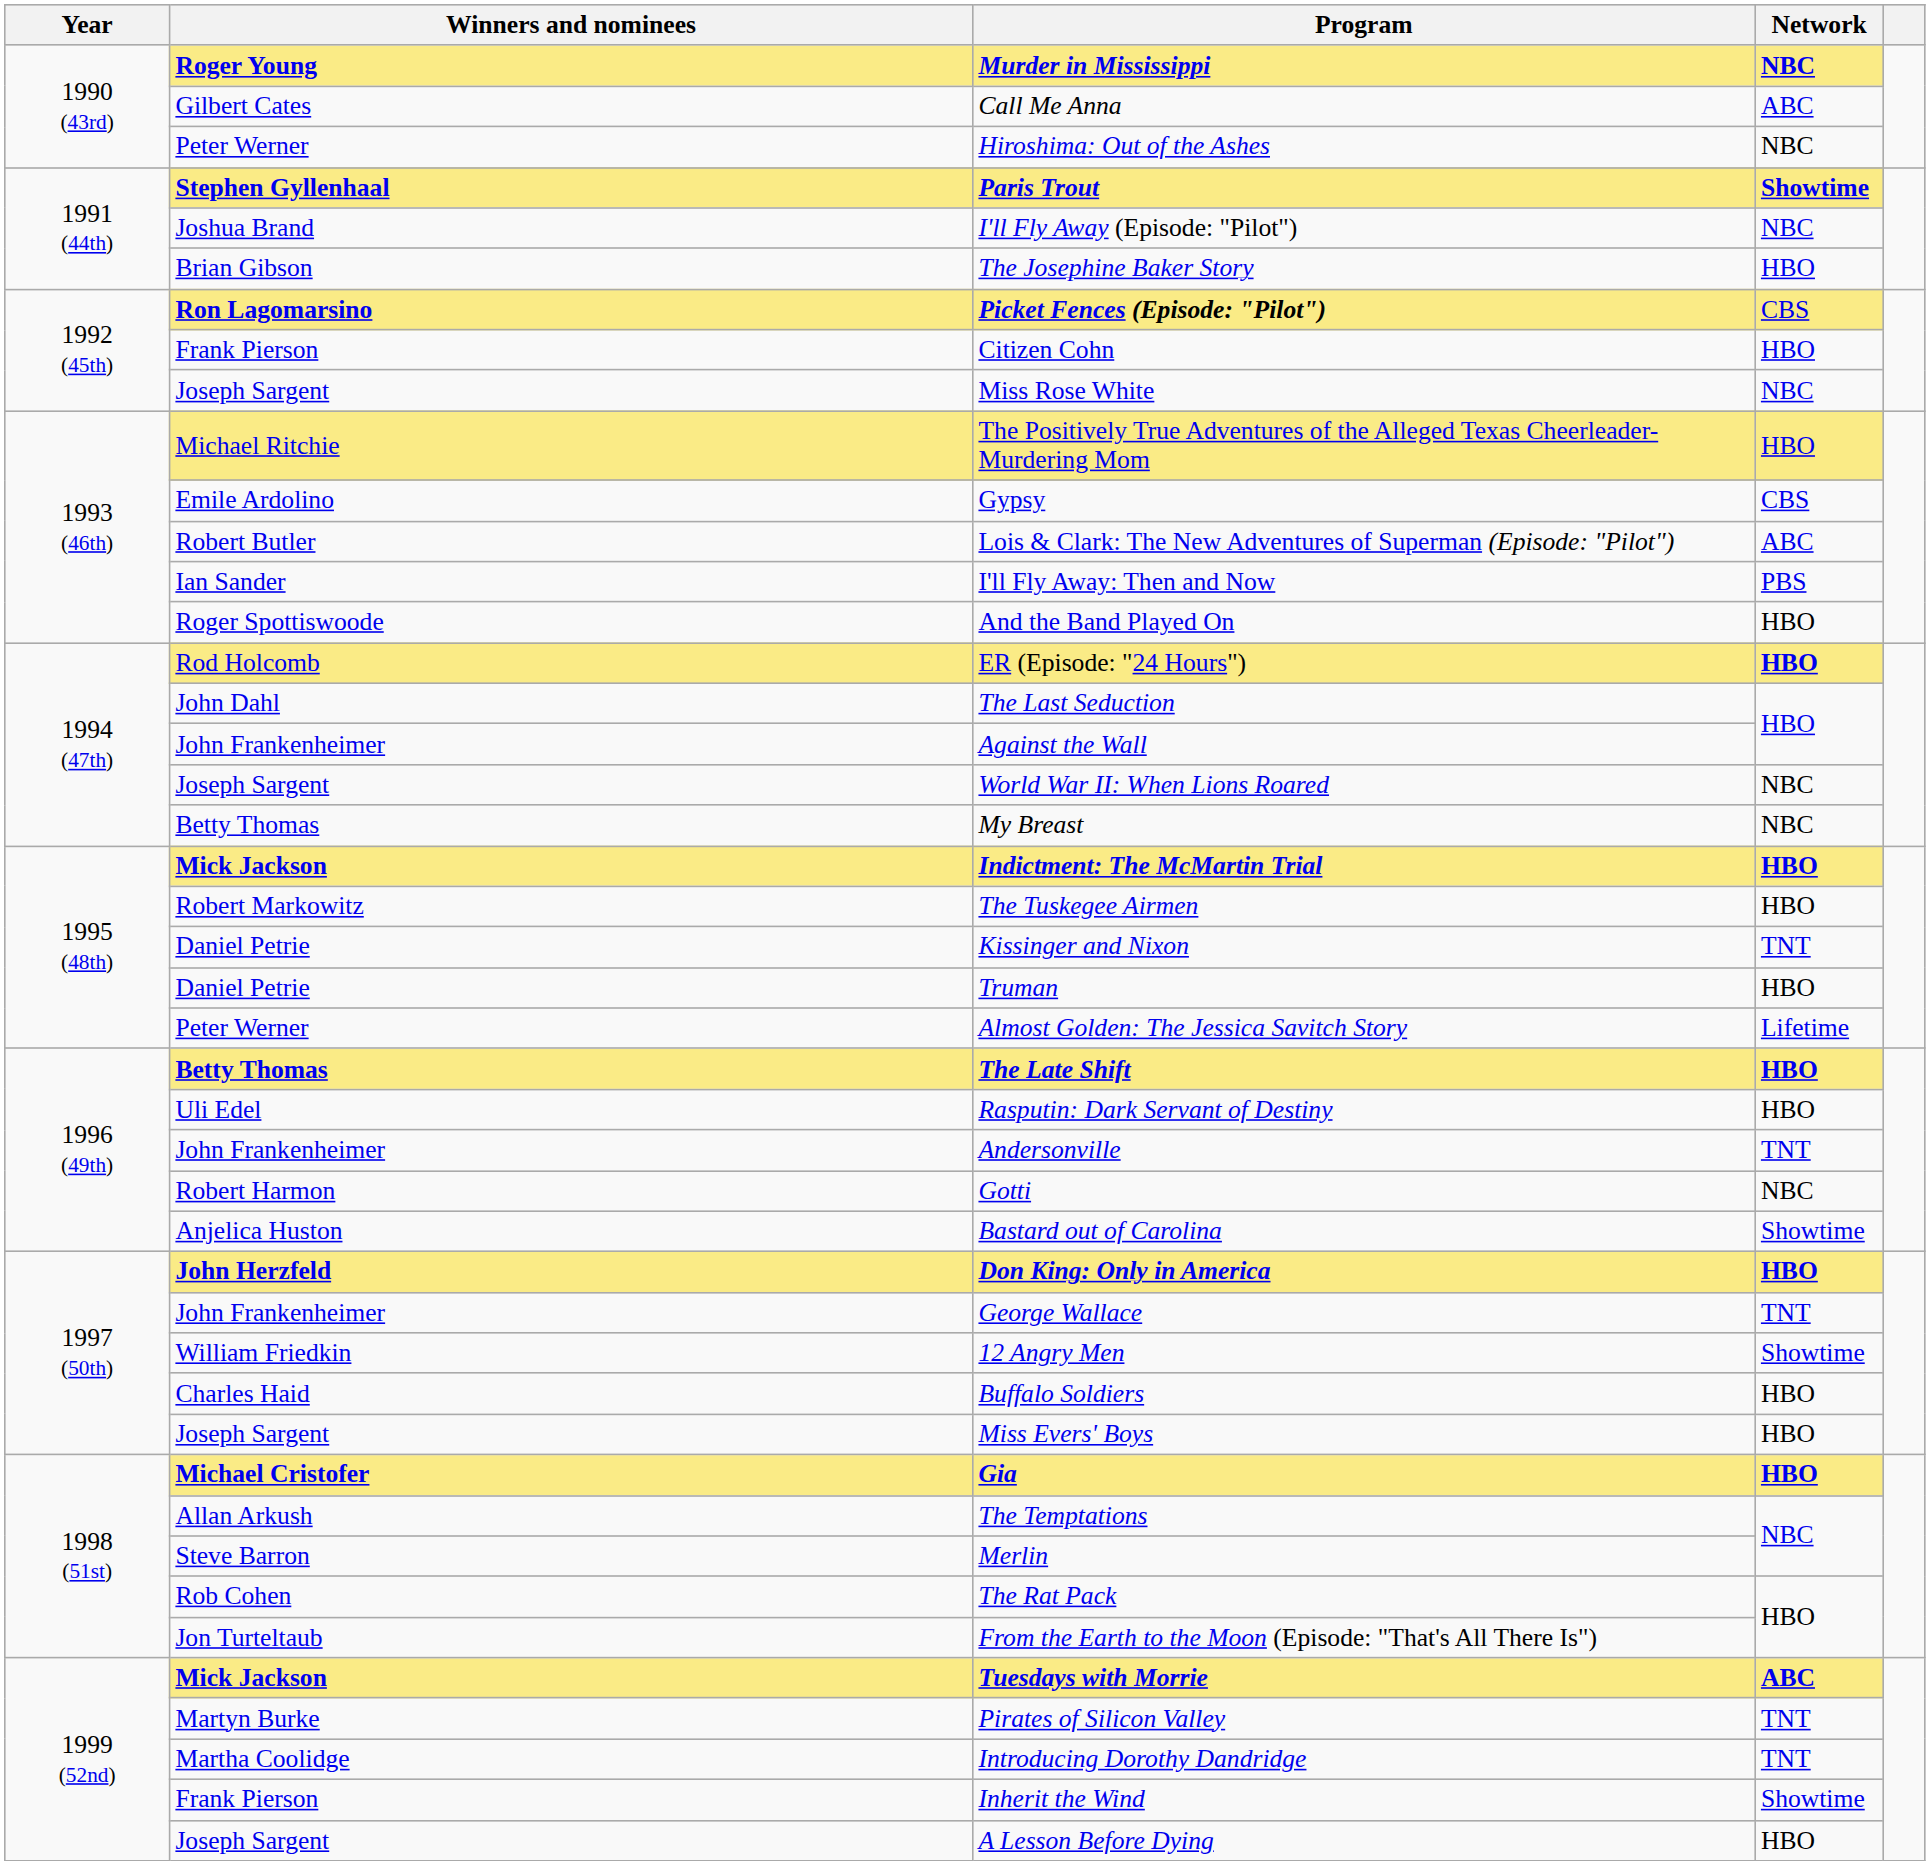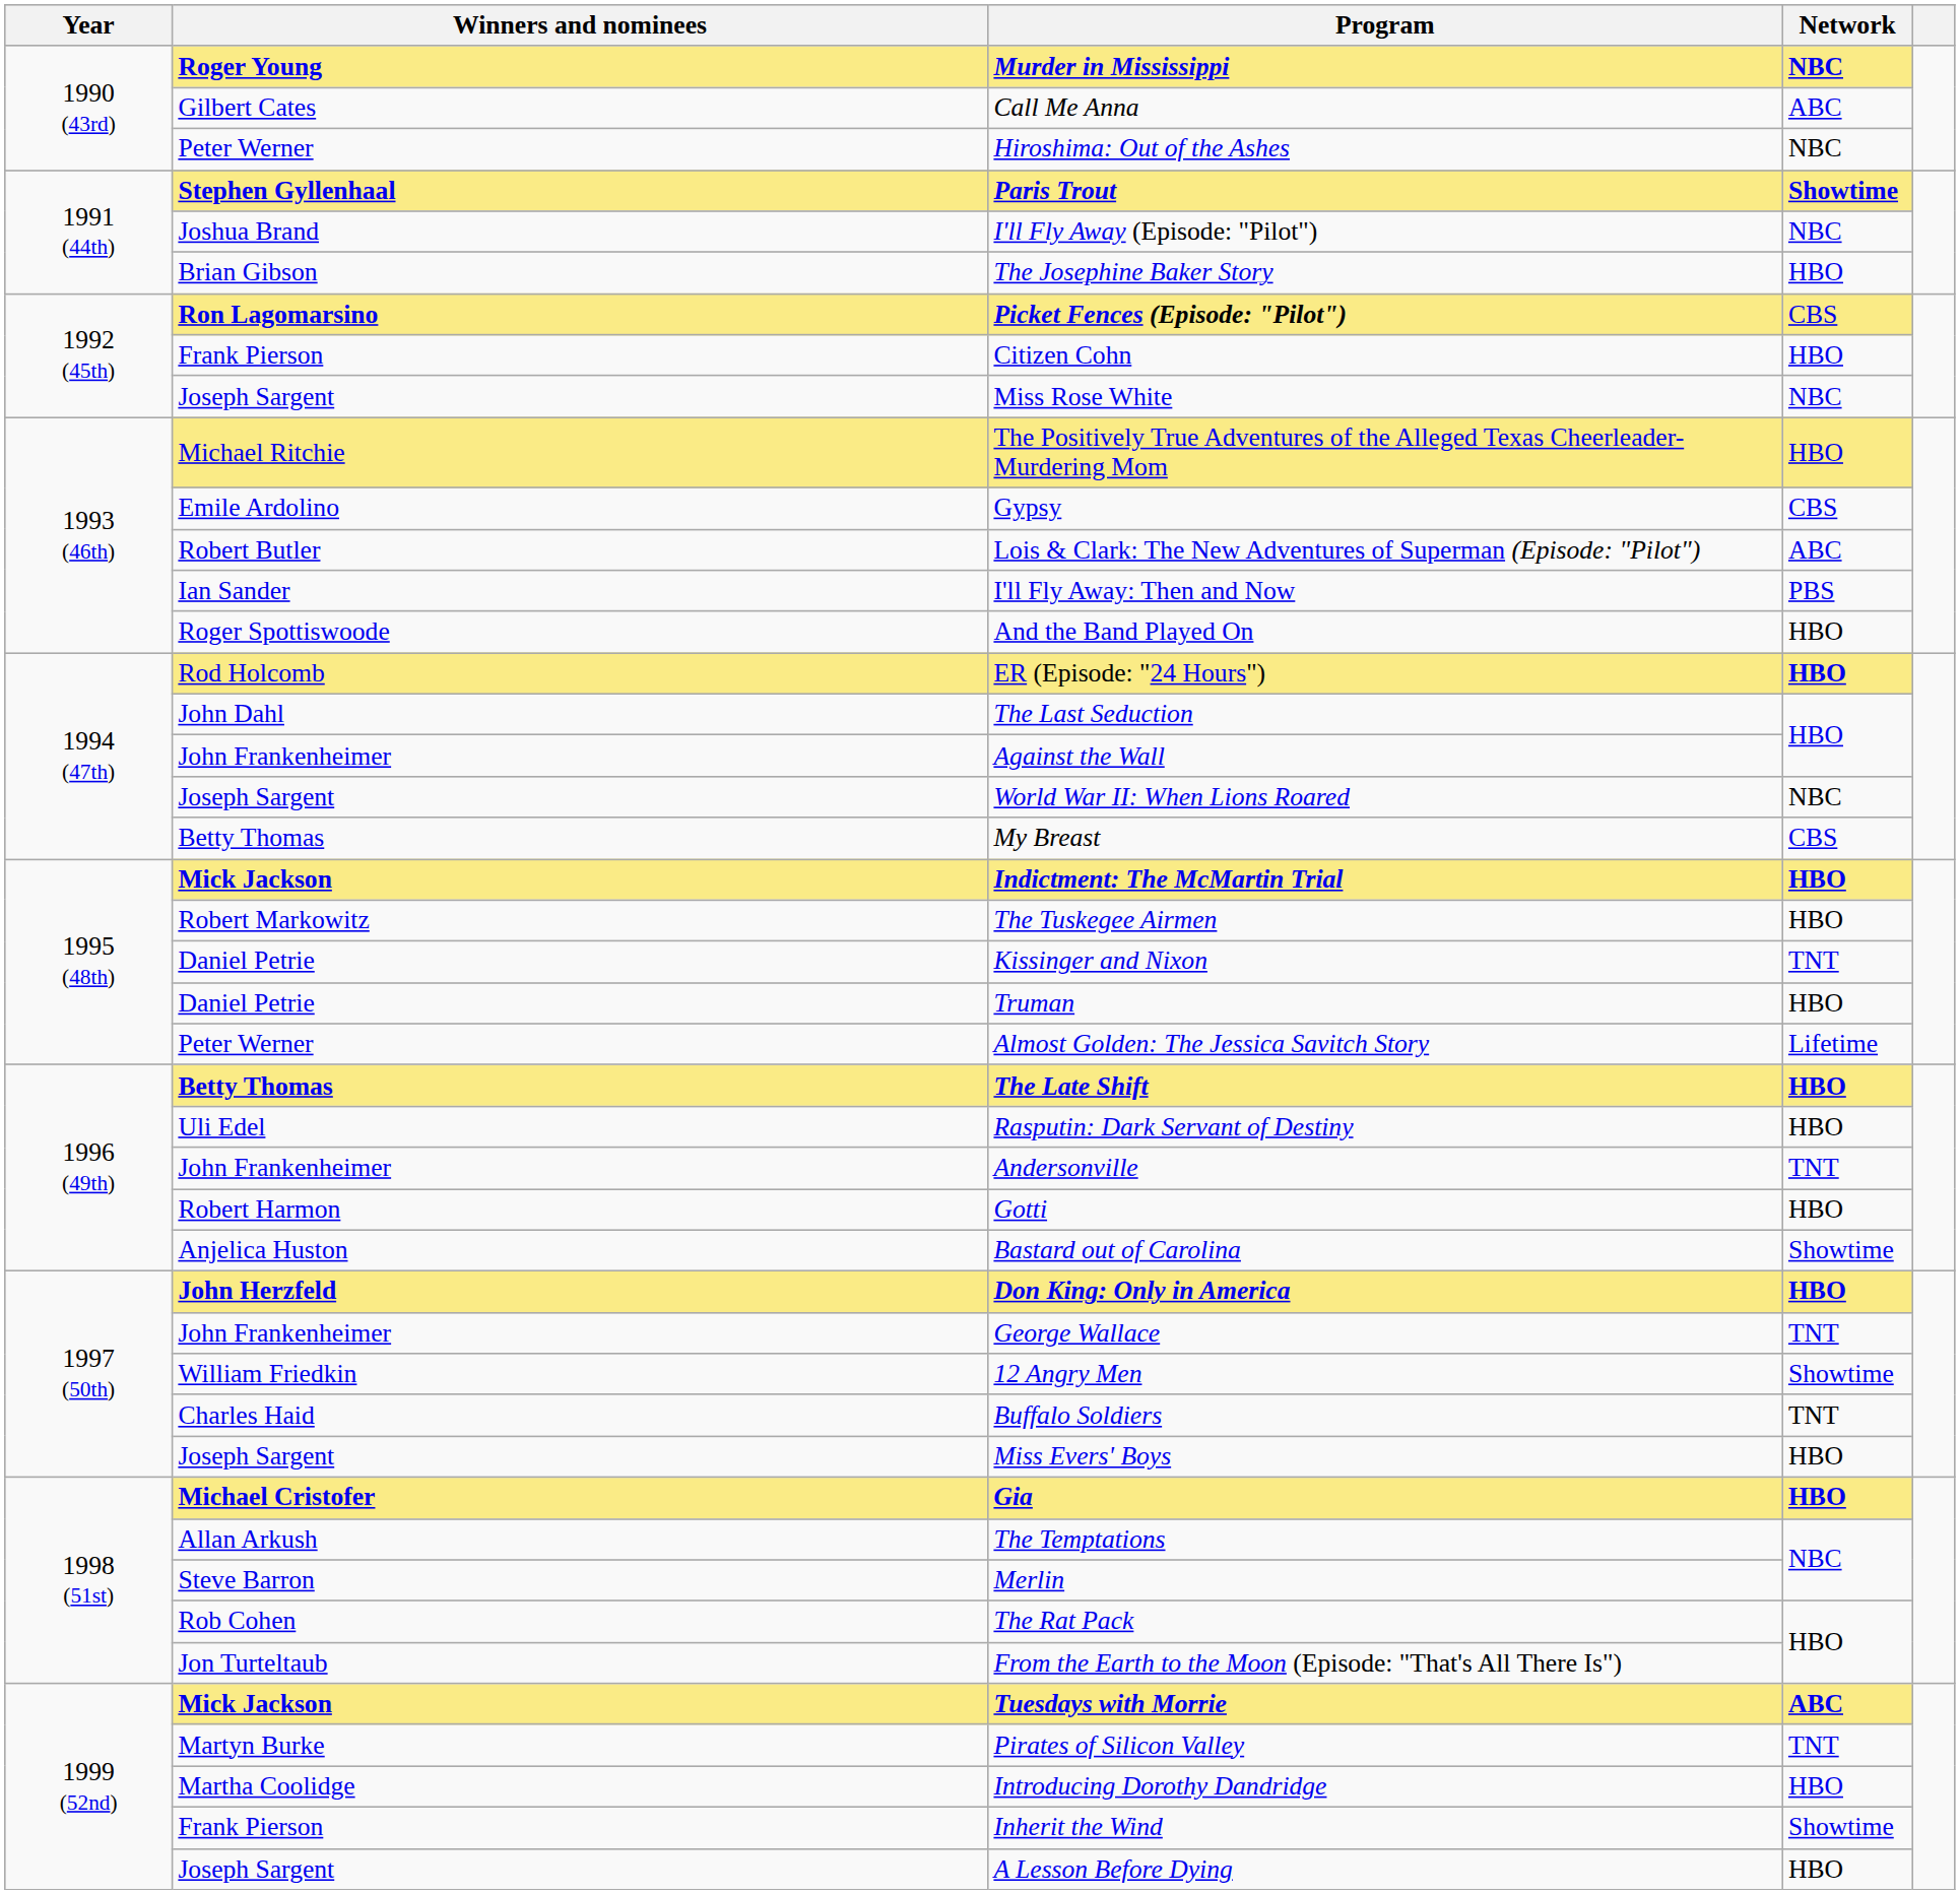My Breast | Network: NBC -> CBS
Gotti | Network: NBC -> HBO
Buffalo Soldiers | Network: HBO -> TNT
Introducing Dorothy Dandridge | Network: TNT -> HBO
